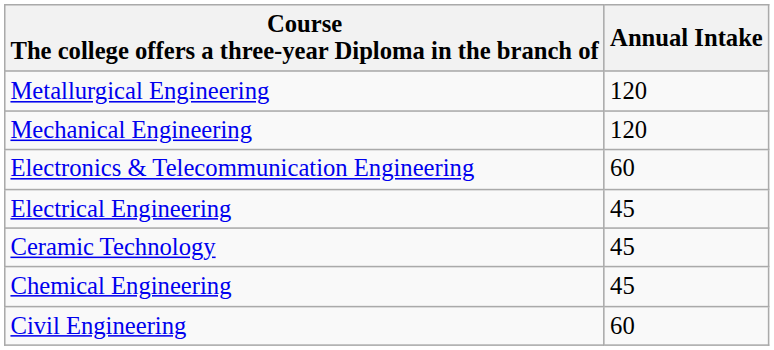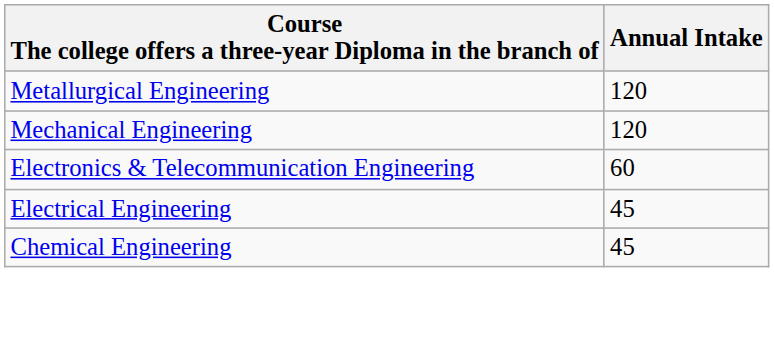- row: Ceramic Technology | 45
- row: Civil Engineering | 60
